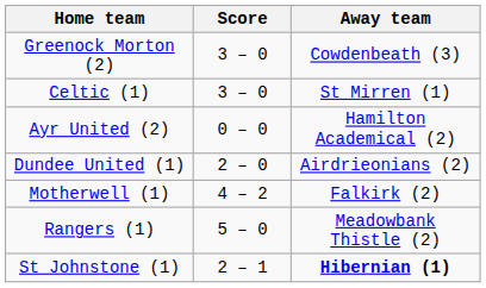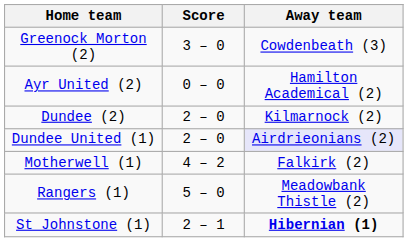- row: Celtic (1) | 3 – 0 | St Mirren (1)
+ row: Dundee (2) | 2 – 0 | Kilmarnock (2)
Dundee United (1) | Away team: no background -> lavender background
